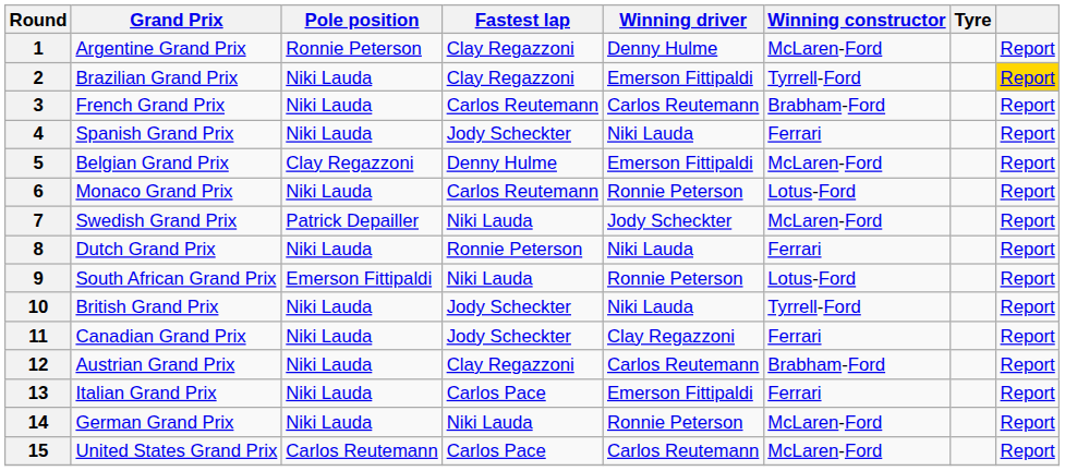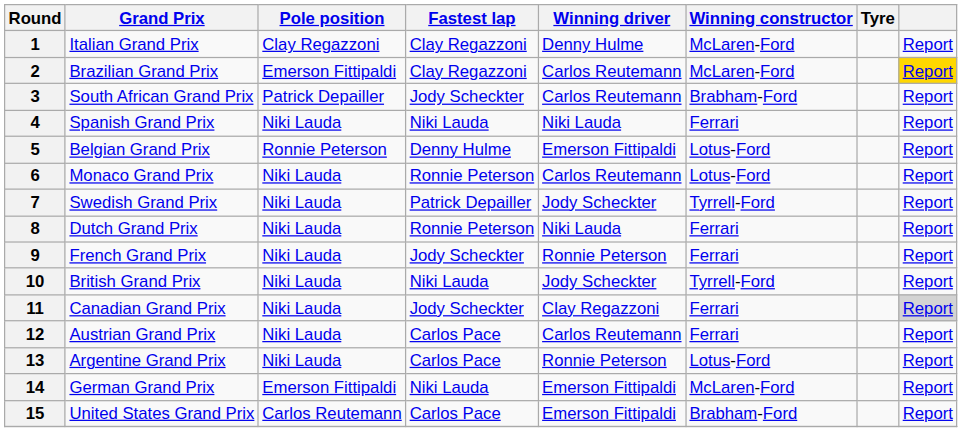1 | Grand Prix: Argentine Grand Prix -> Italian Grand Prix
1 | Pole position: Ronnie Peterson -> Clay Regazzoni
2 | Pole position: Niki Lauda -> Emerson Fittipaldi
2 | Winning driver: Emerson Fittipaldi -> Carlos Reutemann
2 | Winning constructor: Tyrrell-Ford -> McLaren-Ford
3 | Grand Prix: French Grand Prix -> South African Grand Prix
3 | Pole position: Niki Lauda -> Patrick Depailler
3 | Fastest lap: Carlos Reutemann -> Jody Scheckter
4 | Fastest lap: Jody Scheckter -> Niki Lauda
5 | Pole position: Clay Regazzoni -> Ronnie Peterson
5 | Winning constructor: McLaren-Ford -> Lotus-Ford
6 | Fastest lap: Carlos Reutemann -> Ronnie Peterson
6 | Winning driver: Ronnie Peterson -> Carlos Reutemann
7 | Pole position: Patrick Depailler -> Niki Lauda
7 | Fastest lap: Niki Lauda -> Patrick Depailler
7 | Winning constructor: McLaren-Ford -> Tyrrell-Ford
9 | Grand Prix: South African Grand Prix -> French Grand Prix
9 | Pole position: Emerson Fittipaldi -> Niki Lauda
9 | Fastest lap: Niki Lauda -> Jody Scheckter
9 | Winning constructor: Lotus-Ford -> Ferrari
10 | Fastest lap: Jody Scheckter -> Niki Lauda
10 | Winning driver: Niki Lauda -> Jody Scheckter
11 | column 8: no background -> lightgrey background
12 | Fastest lap: Clay Regazzoni -> Carlos Pace
12 | Winning constructor: Brabham-Ford -> Ferrari
13 | Grand Prix: Italian Grand Prix -> Argentine Grand Prix
13 | Winning driver: Emerson Fittipaldi -> Ronnie Peterson
13 | Winning constructor: Ferrari -> Lotus-Ford
14 | Pole position: Niki Lauda -> Emerson Fittipaldi
14 | Winning driver: Ronnie Peterson -> Emerson Fittipaldi
15 | Winning driver: Carlos Reutemann -> Emerson Fittipaldi
15 | Winning constructor: McLaren-Ford -> Brabham-Ford
